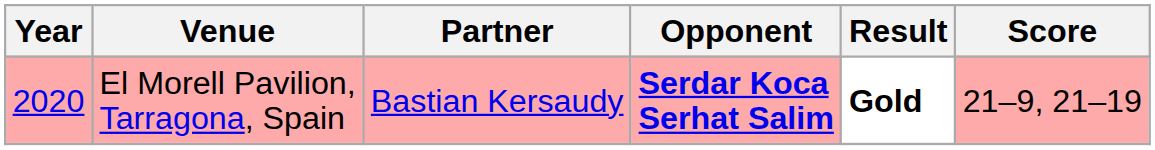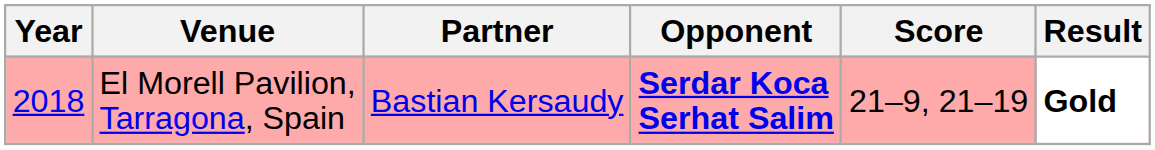columns swapped: Score <-> Result
El Morell Pavilion, Tarragona, Spain | Year: 2020 -> 2018
